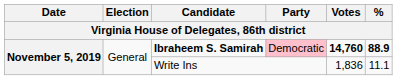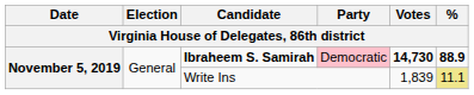Ibraheem S. Samirah | Votes: 14,760 -> 14,730
Write Ins | Votes: 1,836 -> 1,839
Write Ins | %: no background -> khaki background
